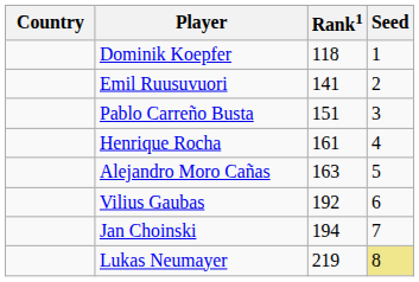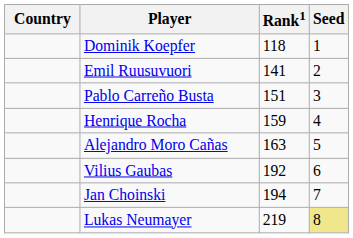Henrique Rocha | Rank1: 161 -> 159
